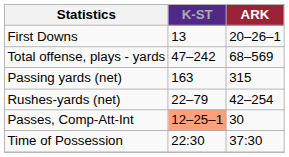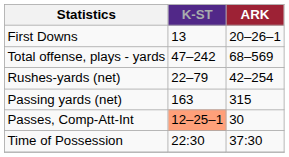rows swapped: Rushes-yards (net) <-> Passing yards (net)
